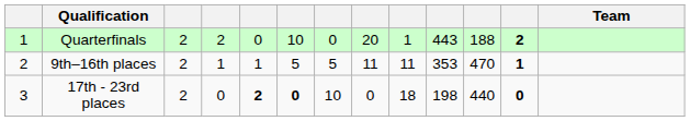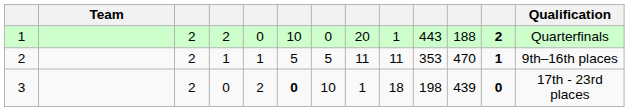columns swapped: Team <-> Qualification
3 | column 5: bold -> normal
3 | column 8: 0 -> 1
3 | column 11: 440 -> 439
